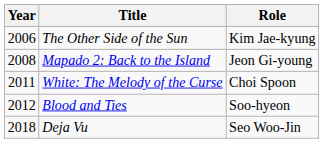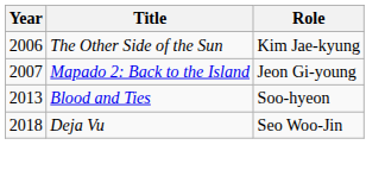Mapado 2: Back to the Island | Year: 2008 -> 2007
- row: 2011 | White: The Melody of the Curse | Choi Spoon
Blood and Ties | Year: 2012 -> 2013
